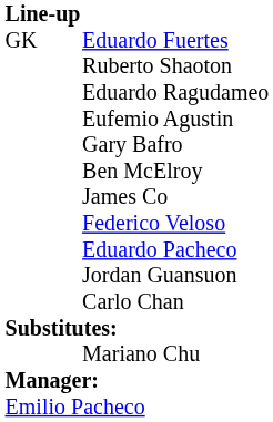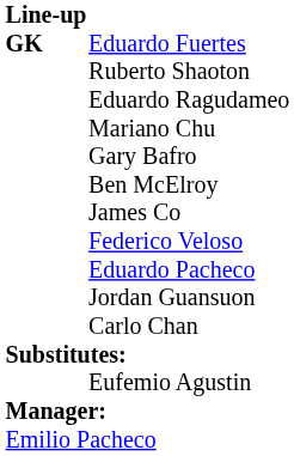Eduardo Fuertes | column 1: normal -> bold
rows swapped: Eufemio Agustin <-> Mariano Chu
